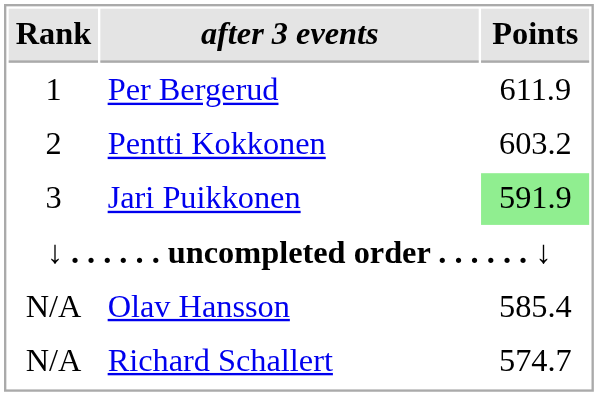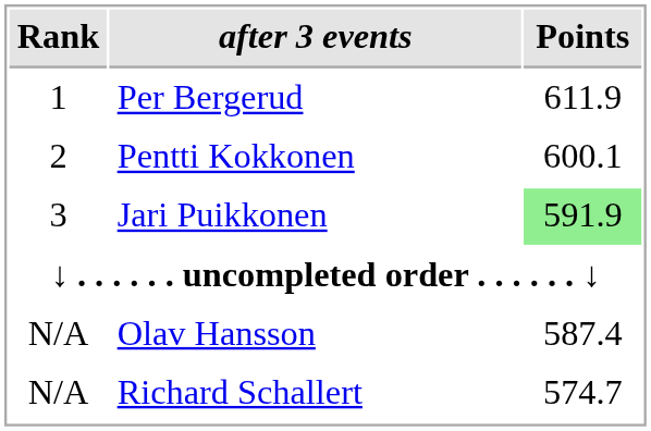Pentti Kokkonen | Points: 603.2 -> 600.1
Olav Hansson | Points: 585.4 -> 587.4
